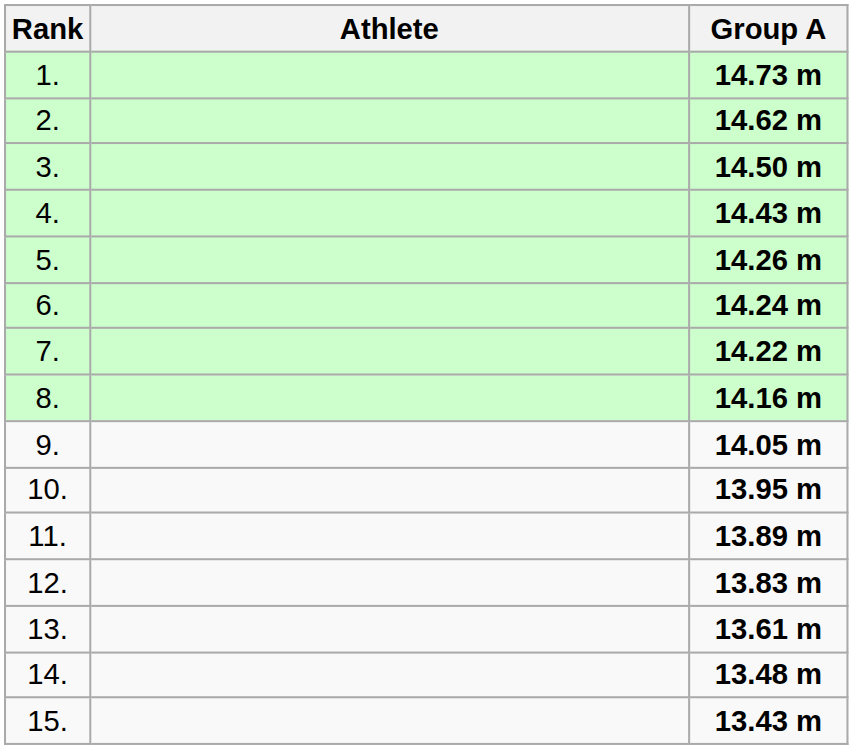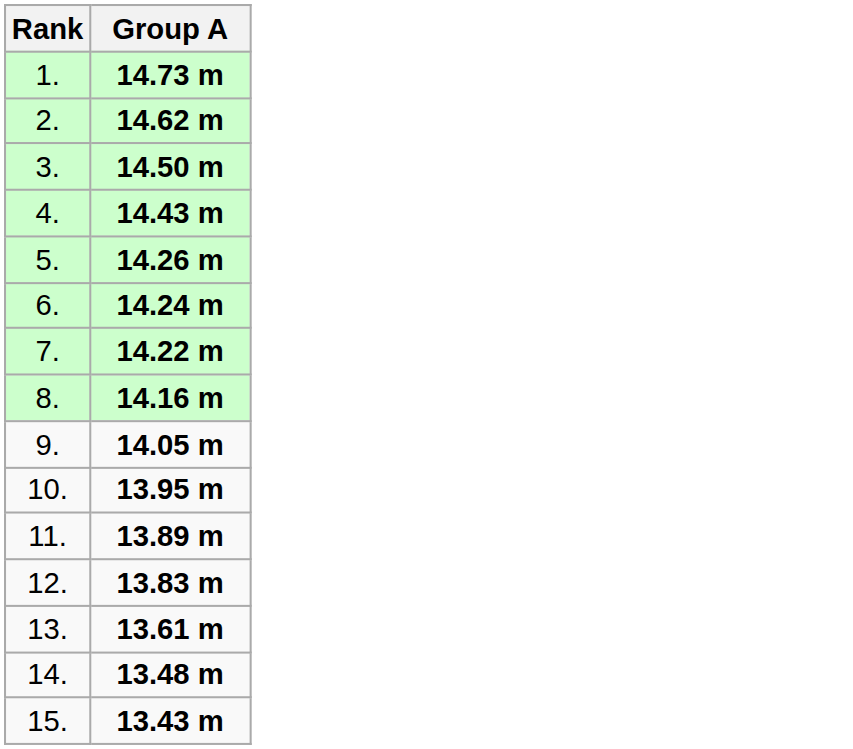- column: Athlete
